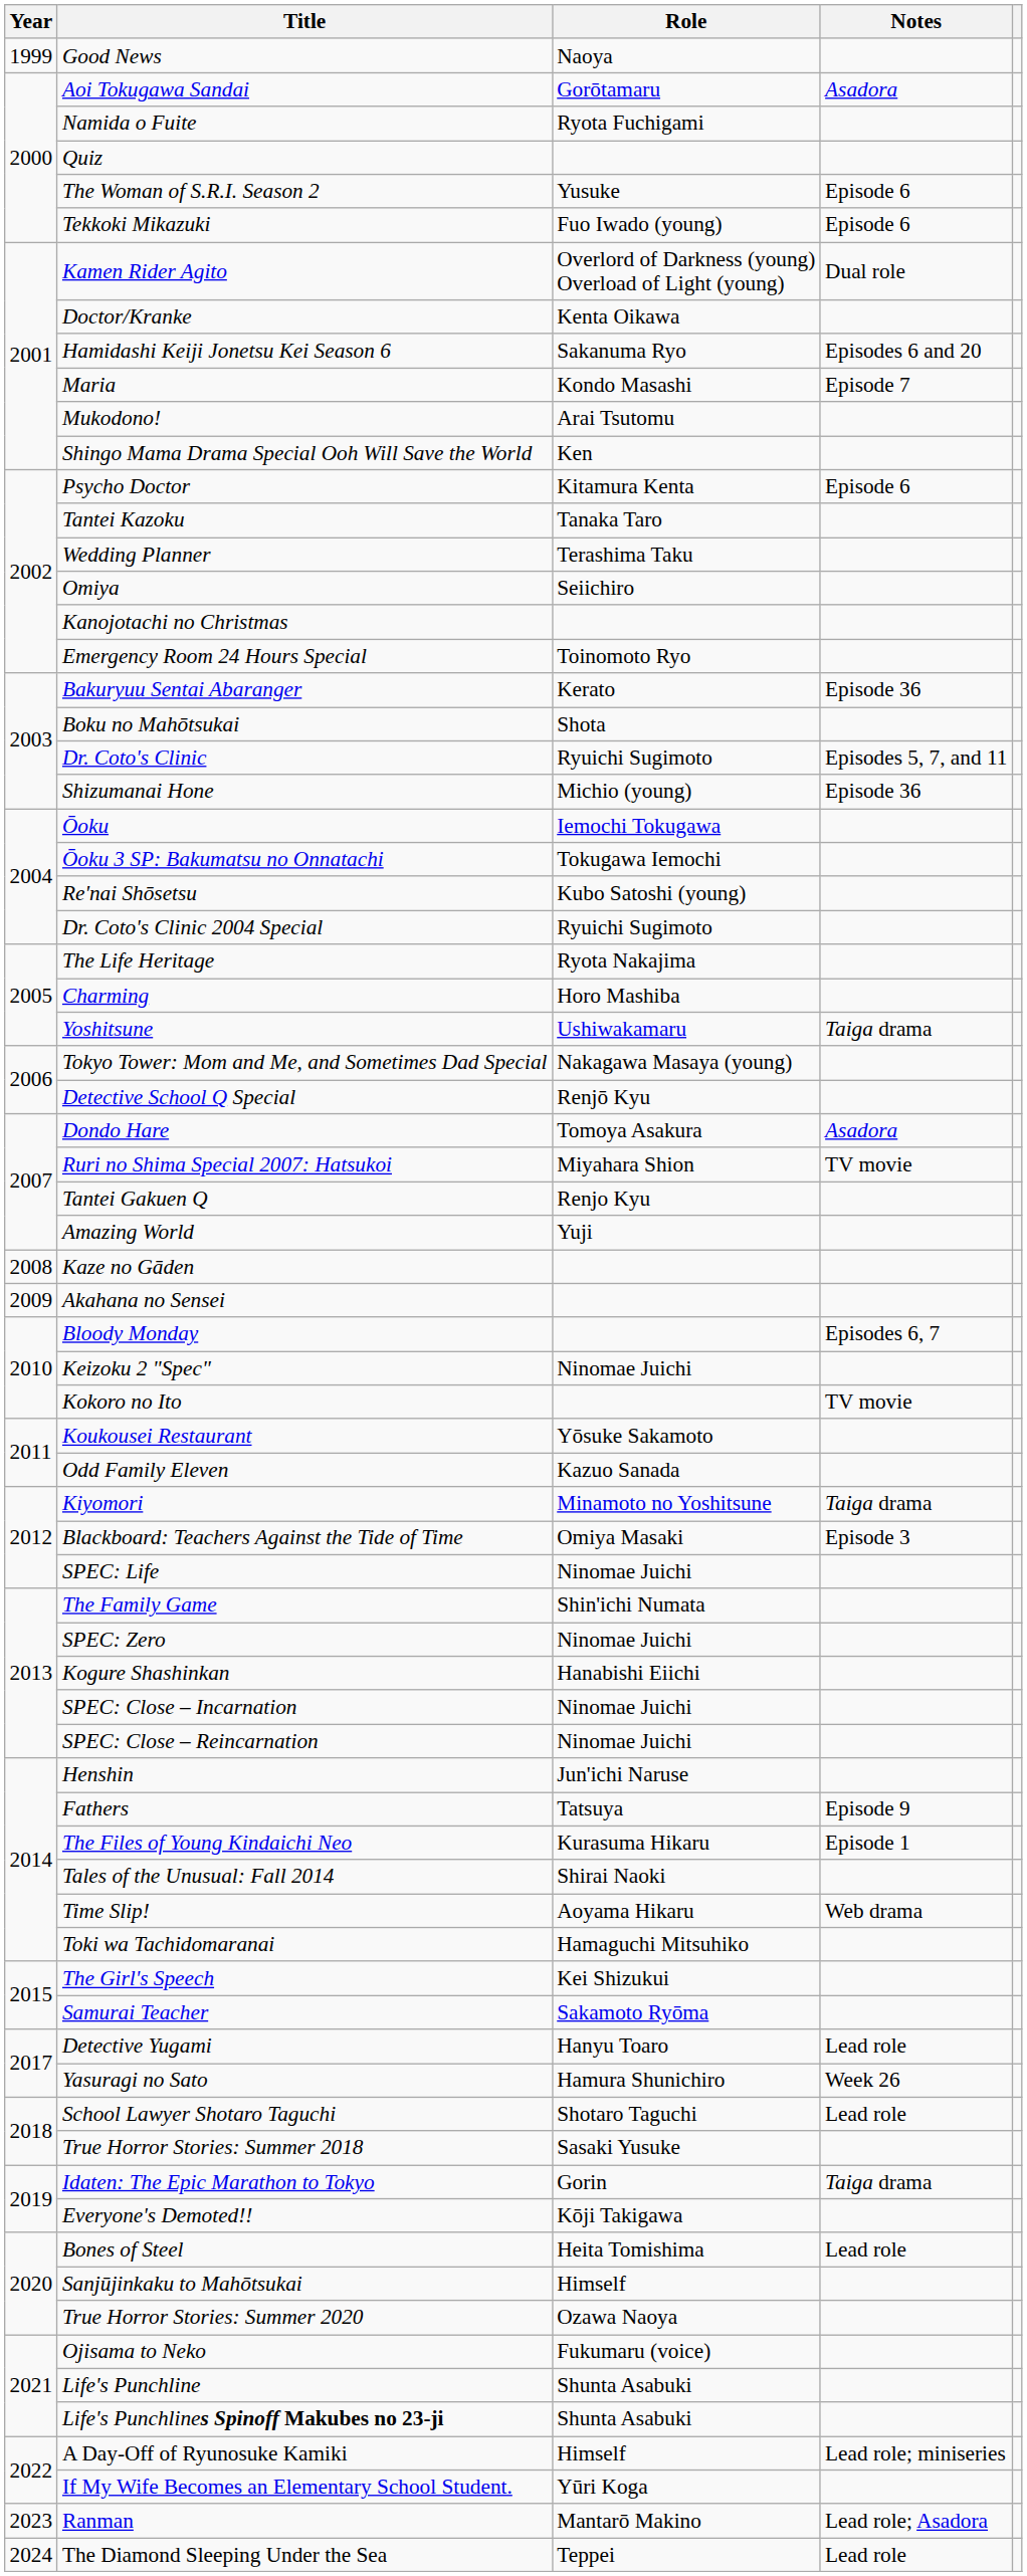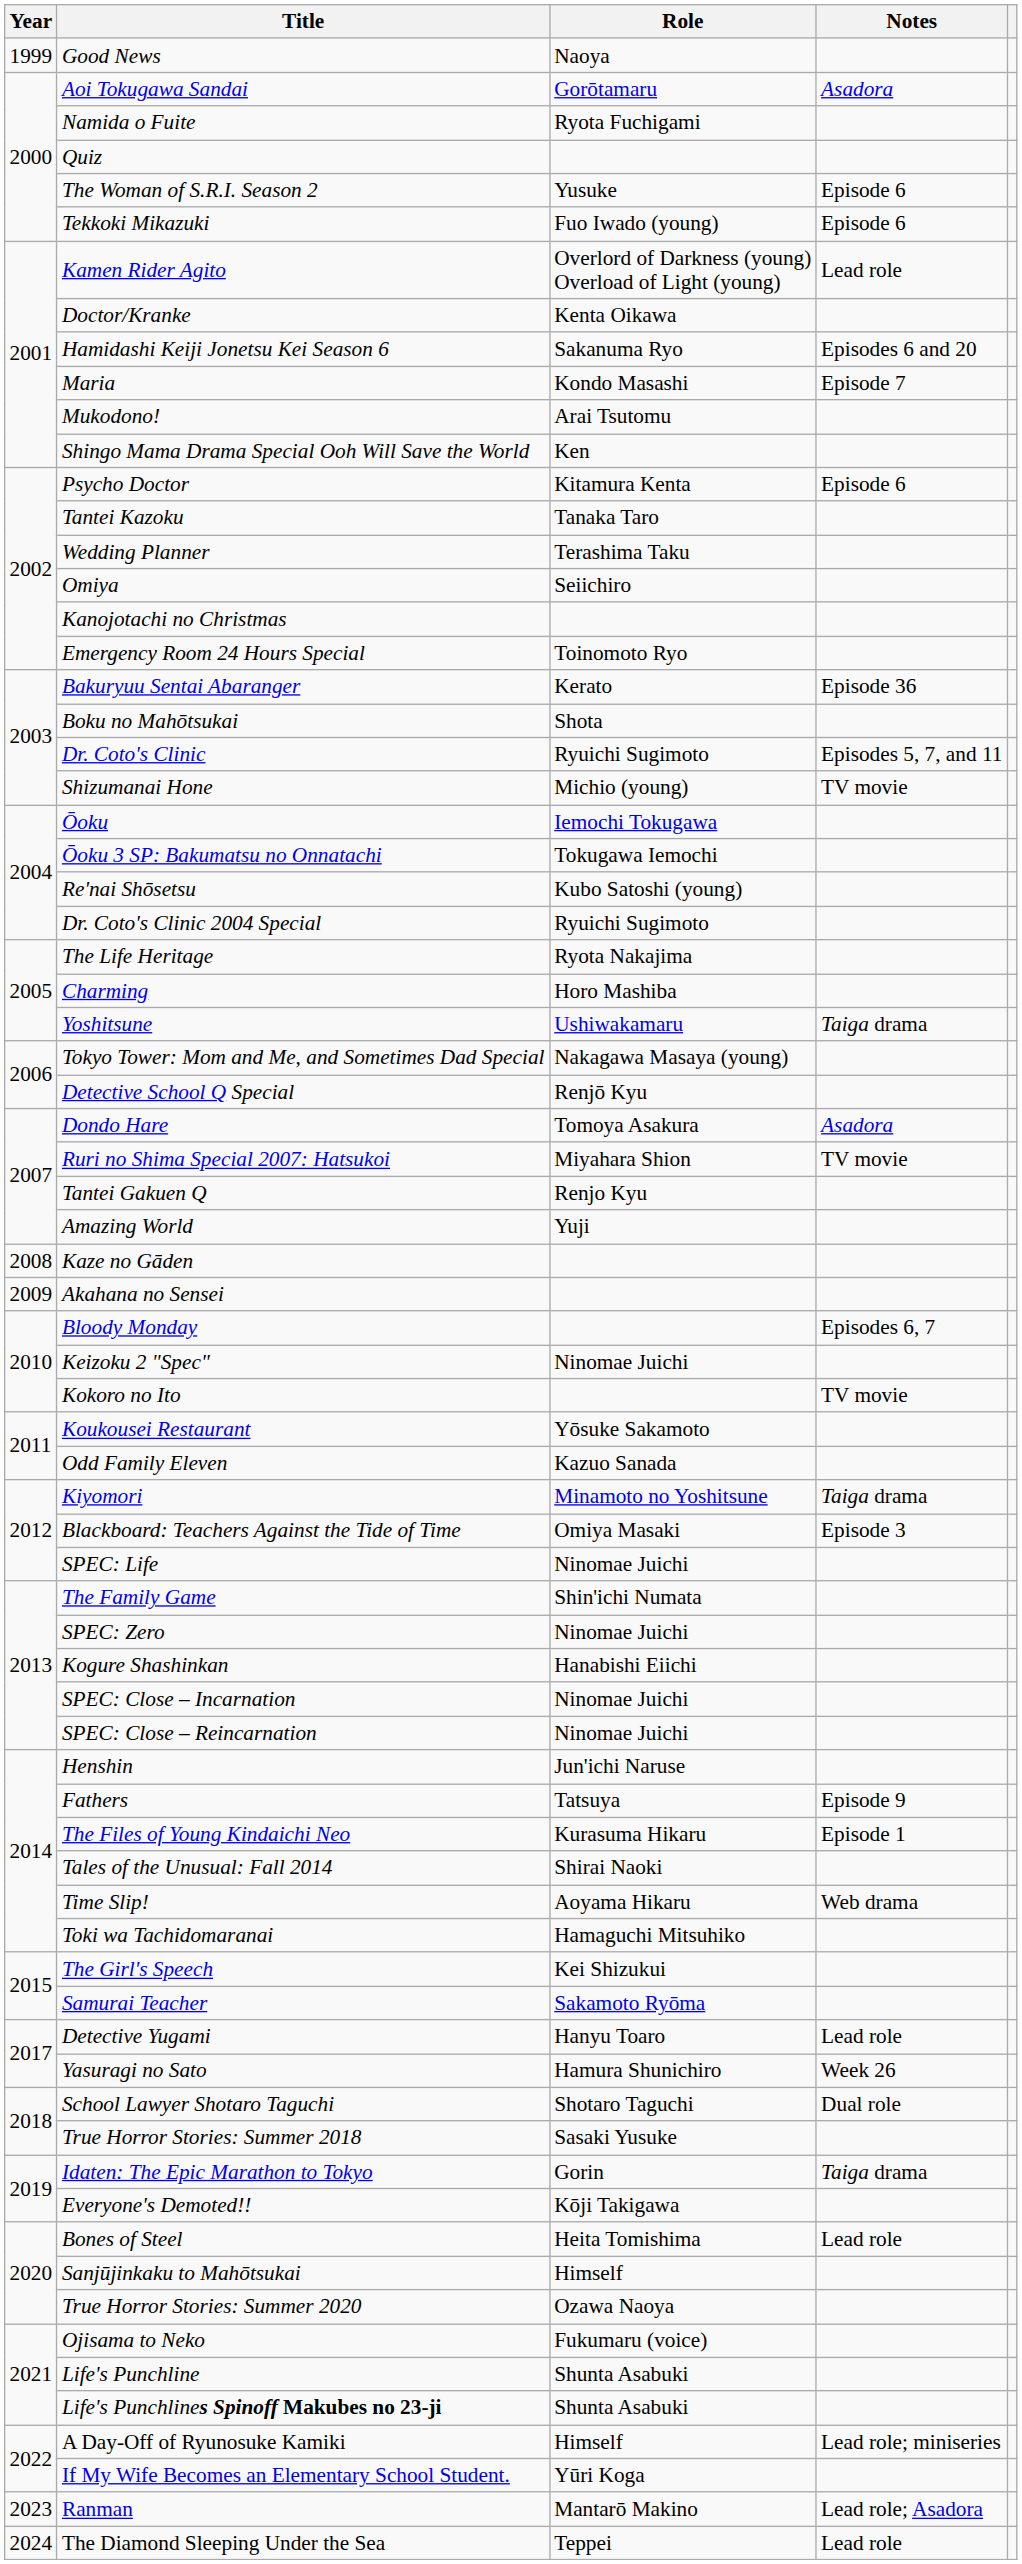Kamen Rider Agito | Notes: Dual role -> Lead role
Shizumanai Hone | Notes: Episode 36 -> TV movie
School Lawyer Shotaro Taguchi | Notes: Lead role -> Dual role
